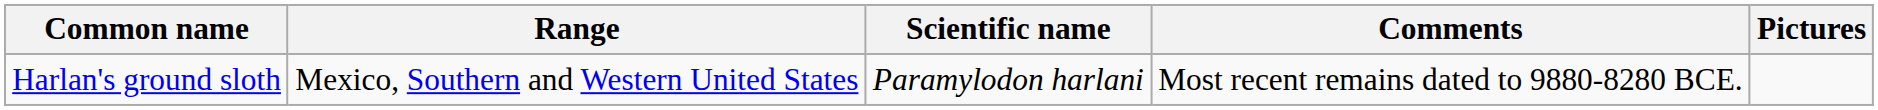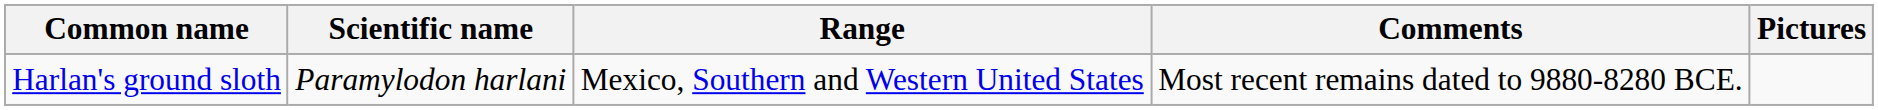columns swapped: Scientific name <-> Range
